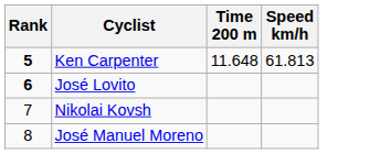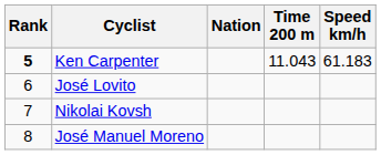+ column: Nation
Ken Carpenter | Time 200 m: 11.648 -> 11.043
Ken Carpenter | Speed km/h: 61.813 -> 61.183
José Lovito | Rank: bold -> normal
